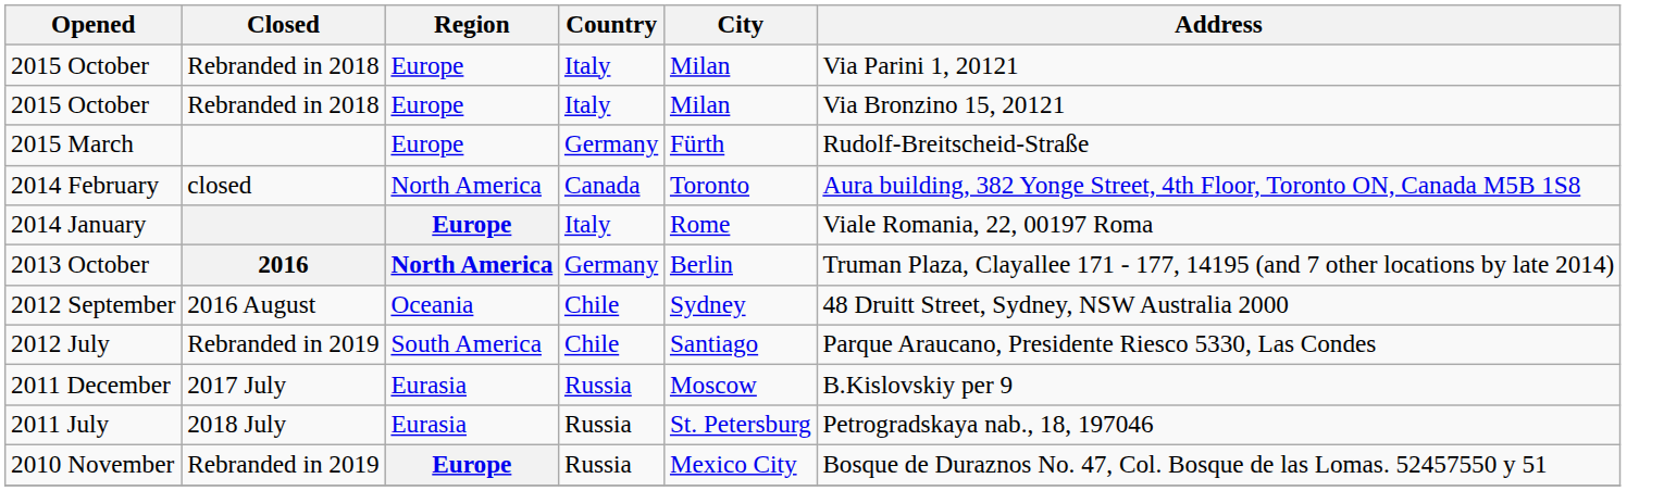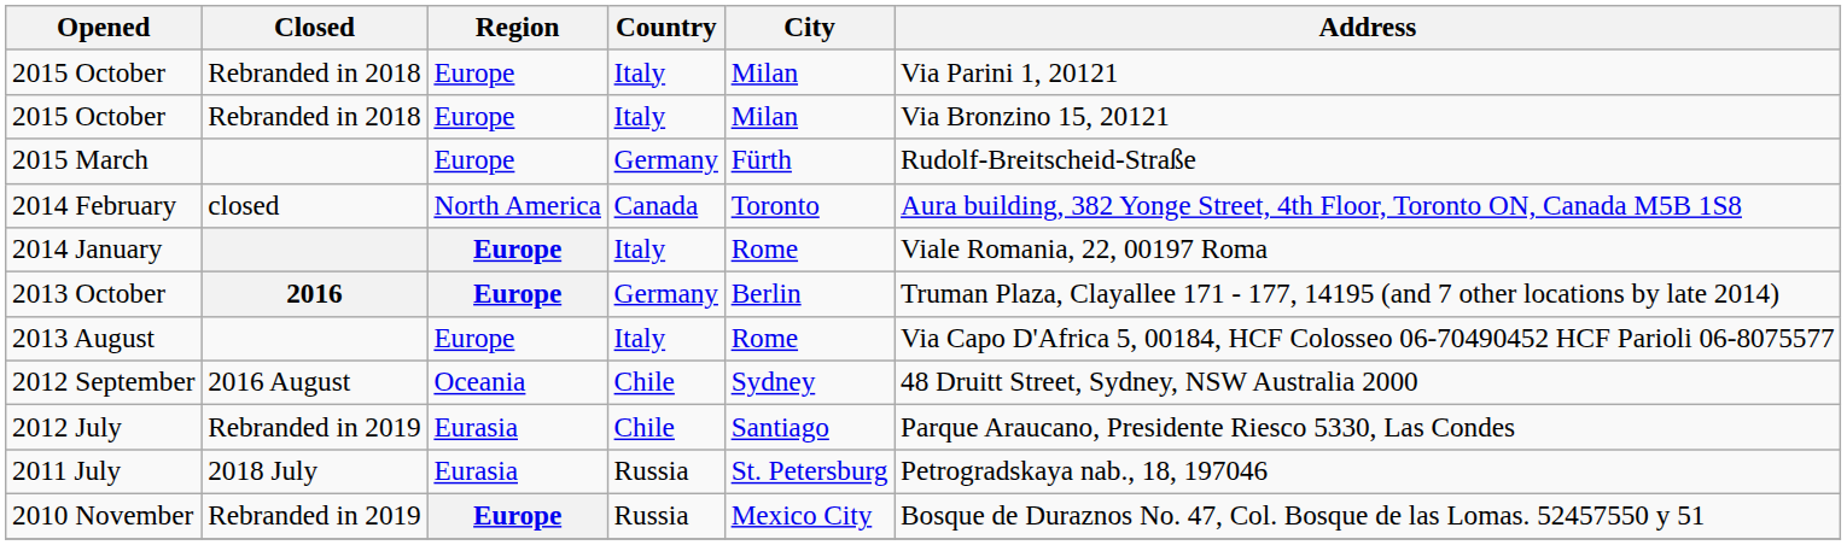2013 October | Region: North America -> Europe
+ row: 2013 August | Europe | Italy | Rome | Via Capo D'Africa 5, 00184, HCF Colosseo 06-70490452 HCF Parioli 06-8075577
2012 July | Region: South America -> Eurasia
- row: 2011 December | 2017 July | Eurasia | Russia | Moscow | B.Kislovskiy per 9
